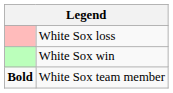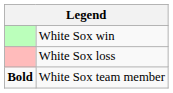rows swapped: White Sox win <-> White Sox loss
